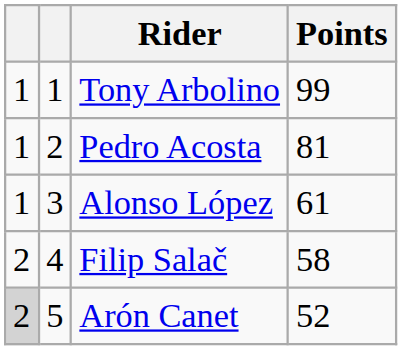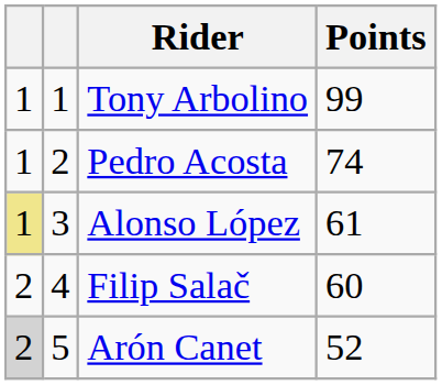Pedro Acosta | Points: 81 -> 74
Alonso López | column 1: no background -> khaki background
Filip Salač | Points: 58 -> 60
